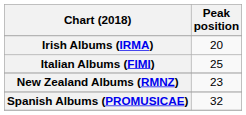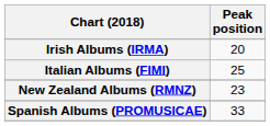Spanish Albums (PROMUSICAE) | Peak position: 32 -> 33
